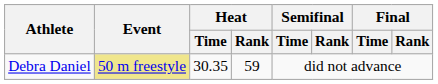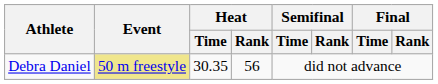Debra Daniel | Heat / Rank: 59 -> 56
